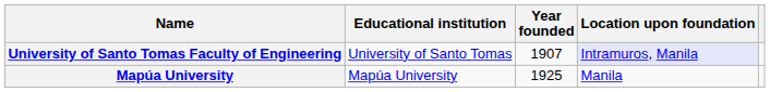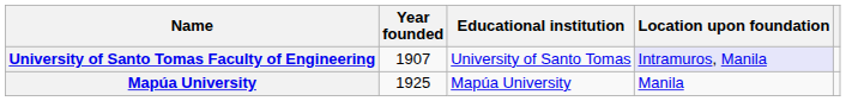columns swapped: Year founded <-> Educational institution
